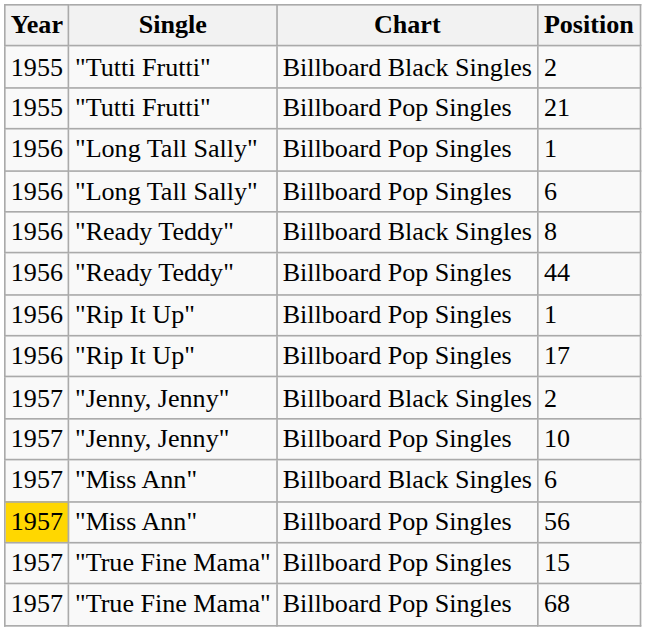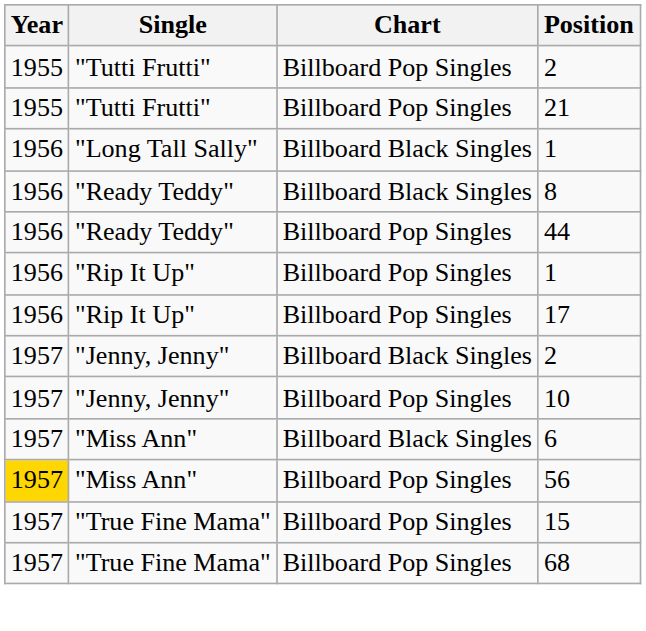"Tutti Frutti" / 2 | Chart: Billboard Black Singles -> Billboard Pop Singles
"Long Tall Sally" / 1 | Chart: Billboard Pop Singles -> Billboard Black Singles
- row: 1956 | "Long Tall Sally" | Billboard Pop Singles | 6
